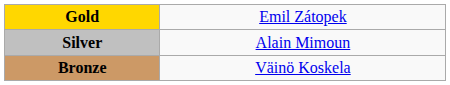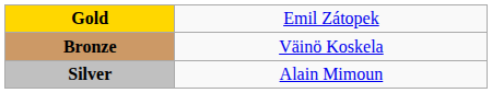rows swapped: Silver <-> Bronze
